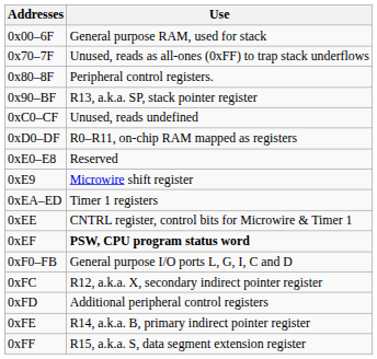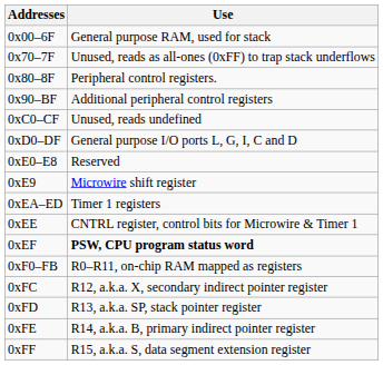0x90–BF | Use: R13, a.k.a. SP, stack pointer register -> Additional peripheral control registers
0xD0–DF | Use: R0–R11, on-chip RAM mapped as registers -> General purpose I/O ports L, G, I, C and D
0xF0–FB | Use: General purpose I/O ports L, G, I, C and D -> R0–R11, on-chip RAM mapped as registers
0xFD | Use: Additional peripheral control registers -> R13, a.k.a. SP, stack pointer register
